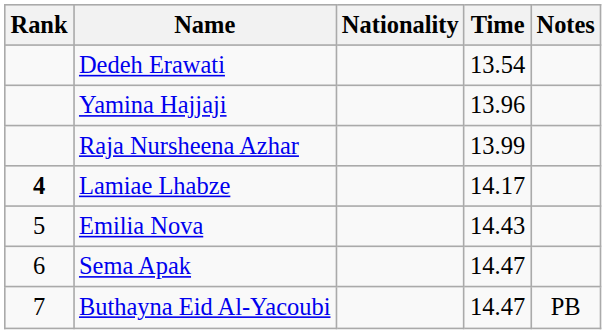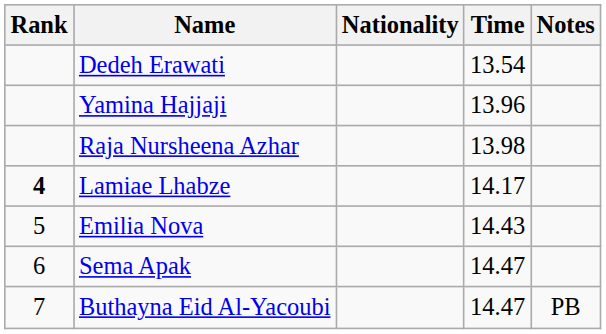Raja Nursheena Azhar | Time: 13.99 -> 13.98
